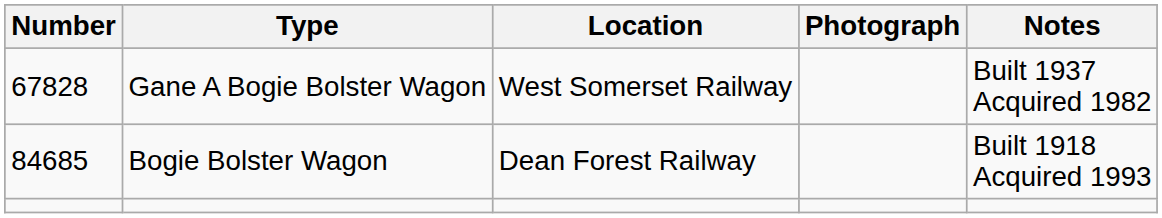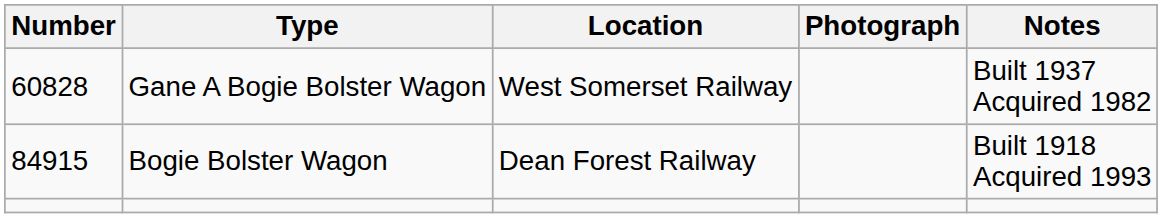Gane A Bogie Bolster Wagon | Number: 67828 -> 60828
Bogie Bolster Wagon | Number: 84685 -> 84915
